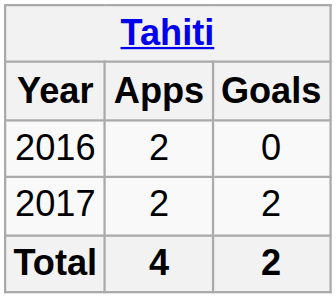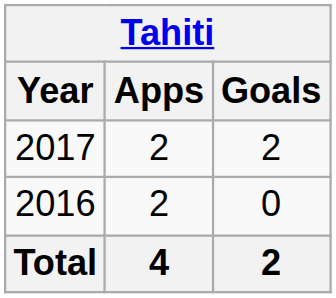rows swapped: 2016 <-> 2017
